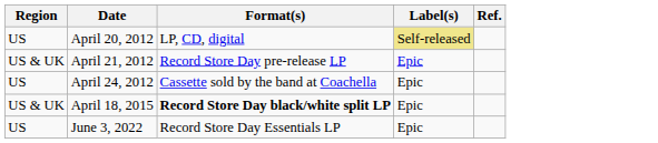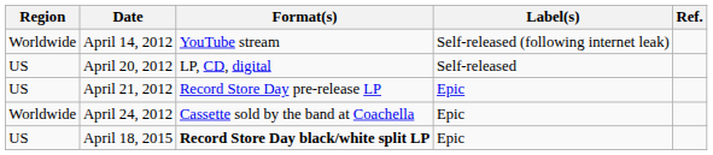+ row: Worldwide | April 14, 2012 | YouTube stream | Self-released (following internet leak)
April 20, 2012 | Label(s): khaki background -> no background
April 21, 2012 | Region: US & UK -> US
April 24, 2012 | Region: US -> Worldwide
April 18, 2015 | Region: US & UK -> US
- row: US | June 3, 2022 | Record Store Day Essentials LP | Epic
